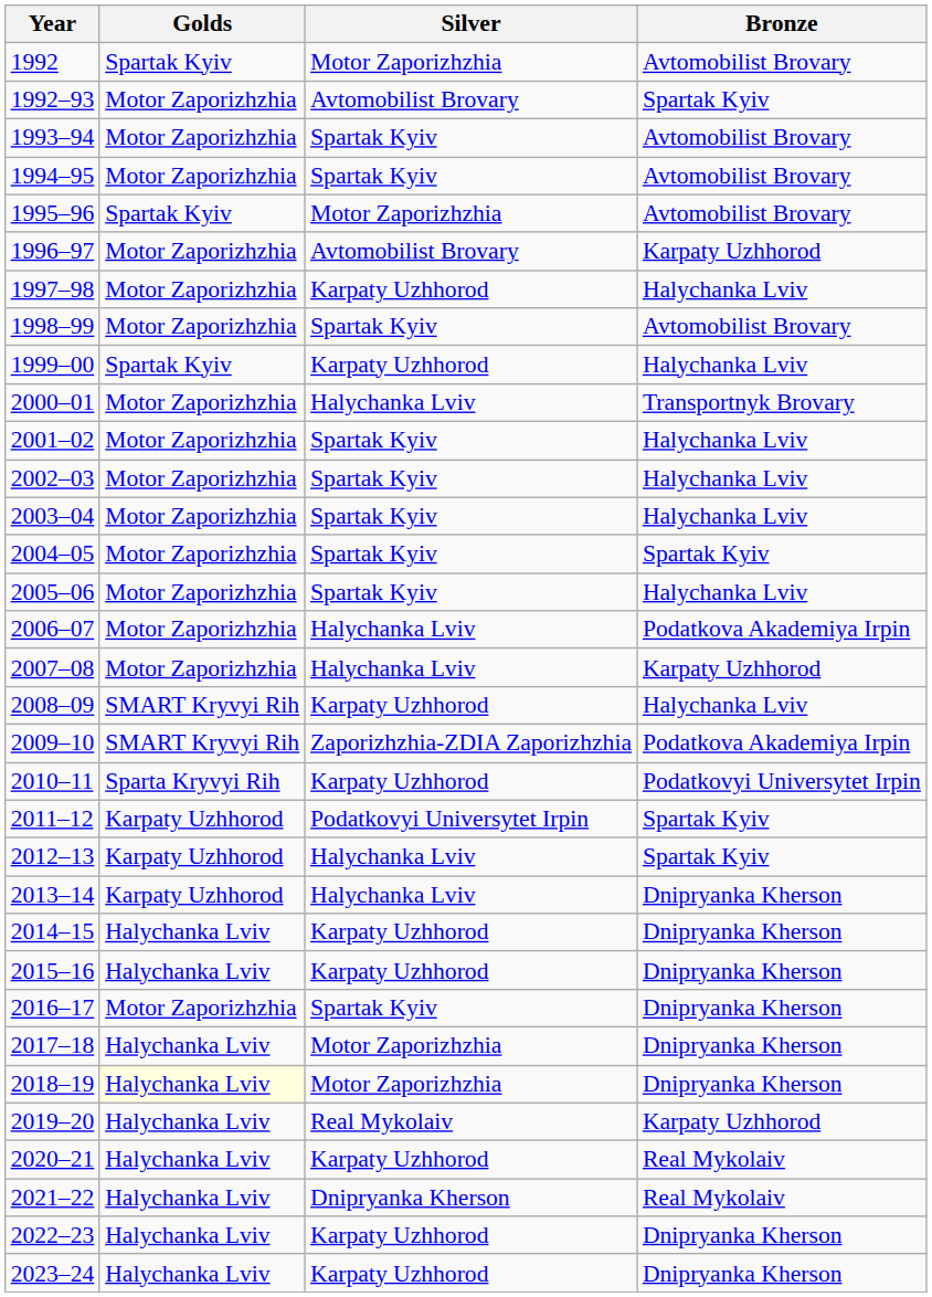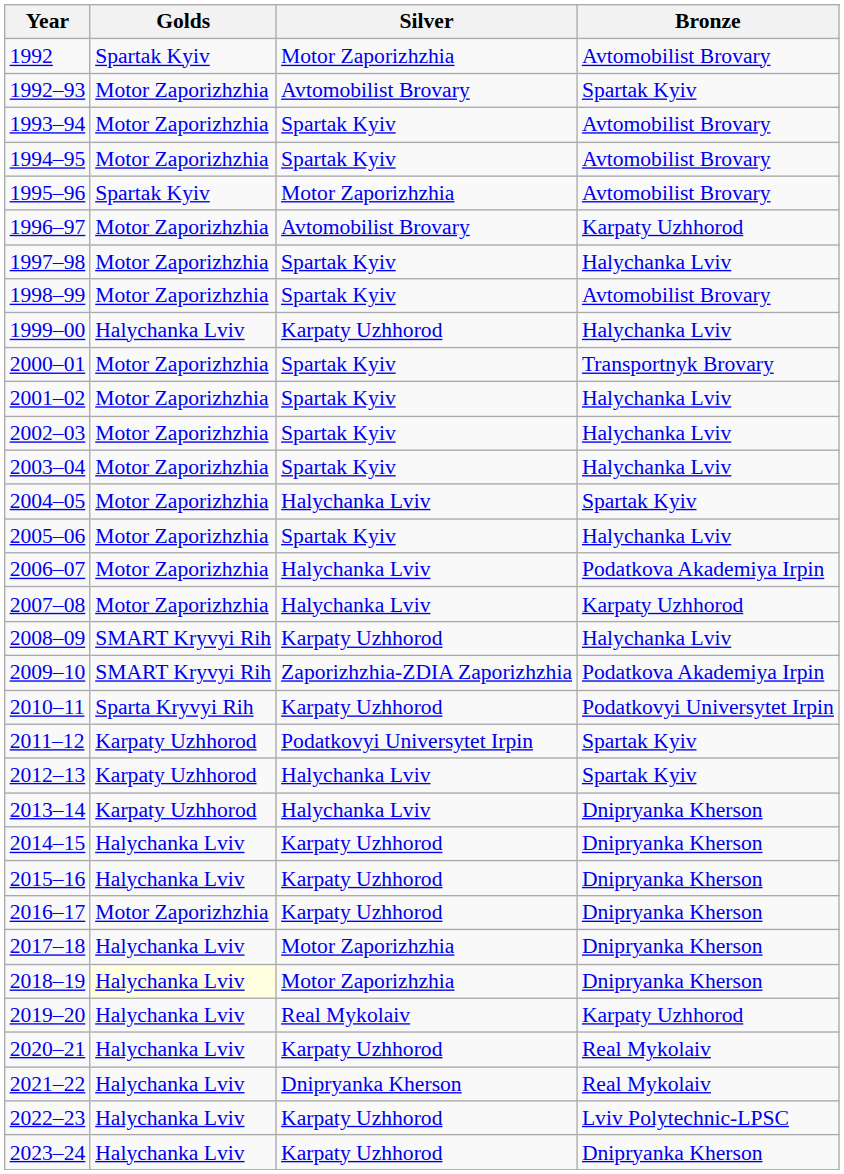1997–98 | Silver: Karpaty Uzhhorod -> Spartak Kyiv
1999–00 | Golds: Spartak Kyiv -> Halychanka Lviv
2000–01 | Silver: Halychanka Lviv -> Spartak Kyiv
2004–05 | Silver: Spartak Kyiv -> Halychanka Lviv
2016–17 | Silver: Spartak Kyiv -> Karpaty Uzhhorod
2022–23 | Bronze: Dnipryanka Kherson -> Lviv Polytechnic-LPSC
